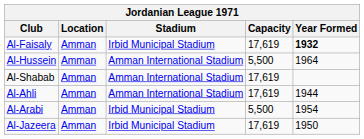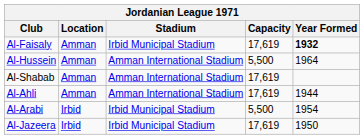Al-Arabi | Location: Amman -> Irbid
Al-Jazeera | Location: Amman -> Irbid
